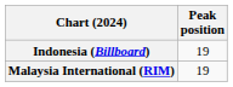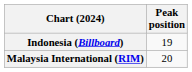Malaysia International (RIM) | Peak position: 19 -> 20
